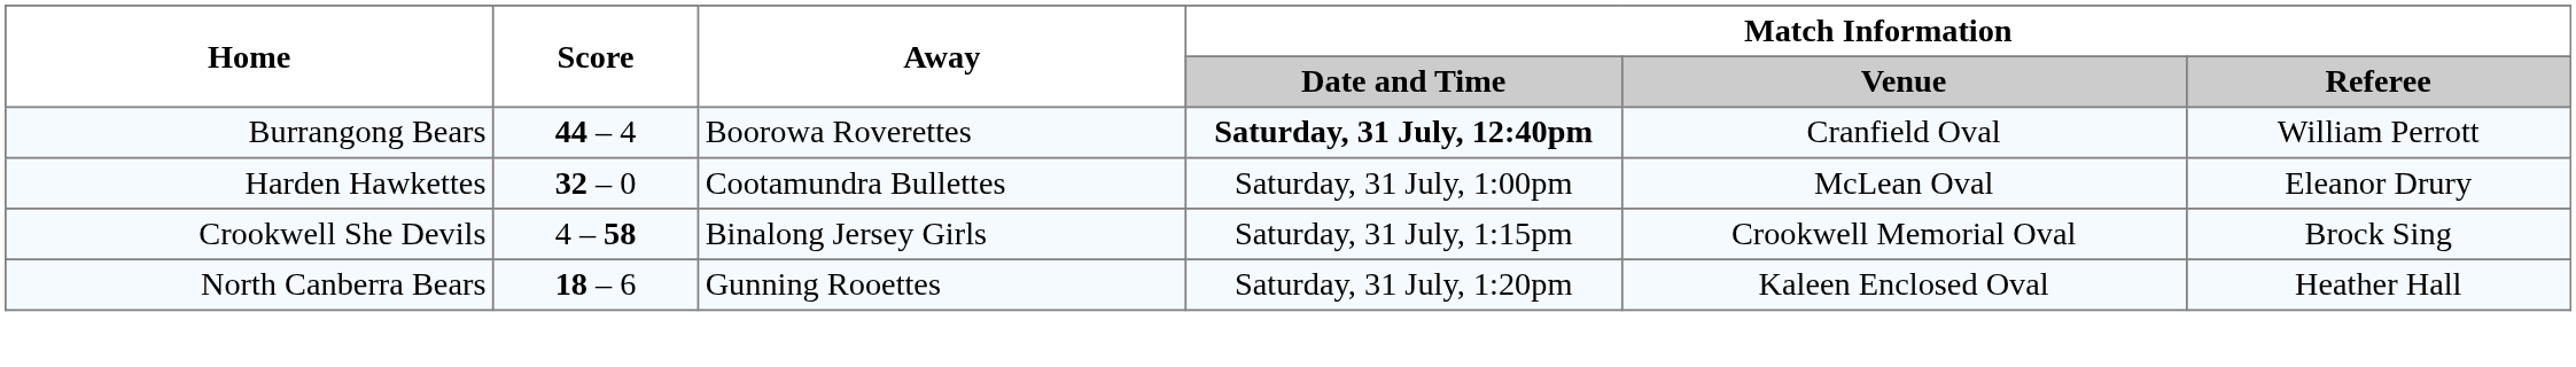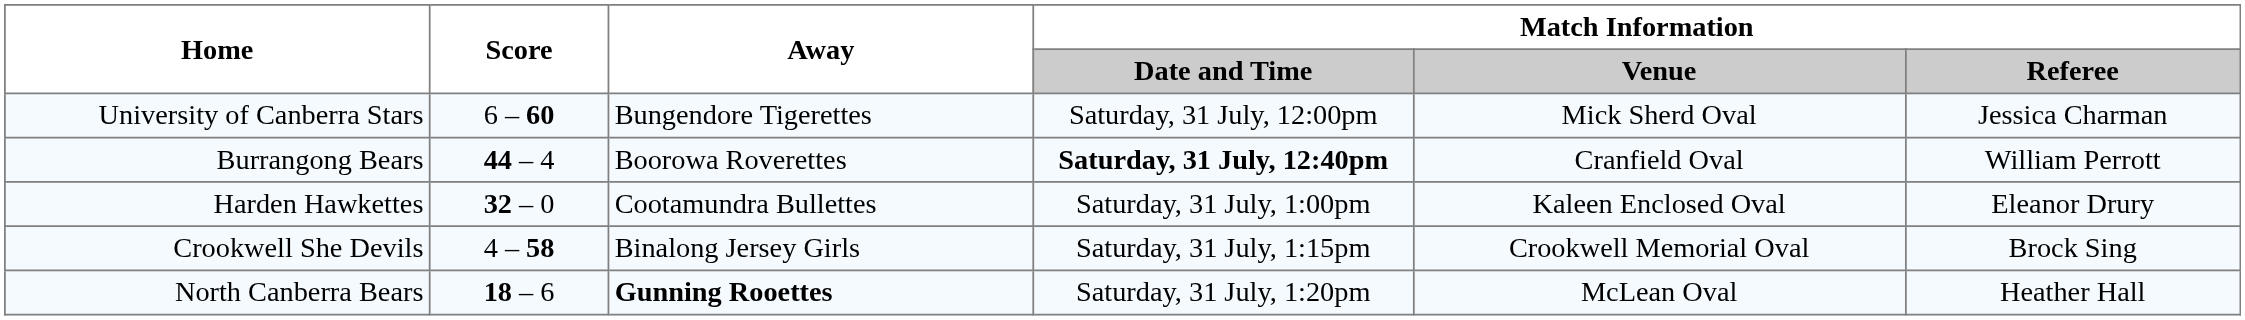+ row: University of Canberra Stars | 6 – 60 | Bungendore Tigerettes | Saturday, 31 July, 12:00pm | Mick Sherd Oval | Jessica Charman
Harden Hawkettes | Match Information / Venue: McLean Oval -> Kaleen Enclosed Oval
North Canberra Bears | Away: normal -> bold
North Canberra Bears | Match Information / Venue: Kaleen Enclosed Oval -> McLean Oval
